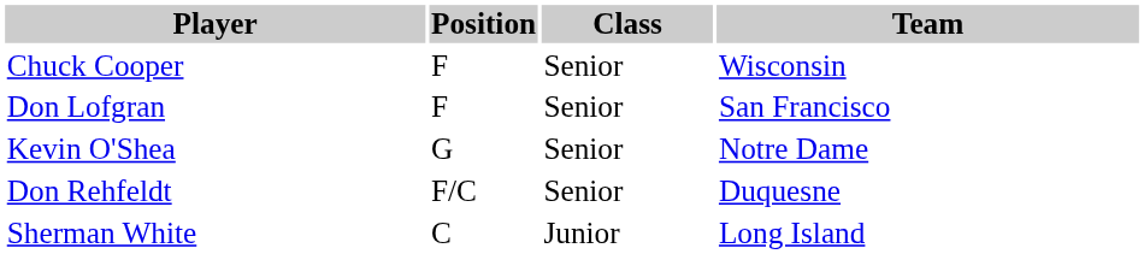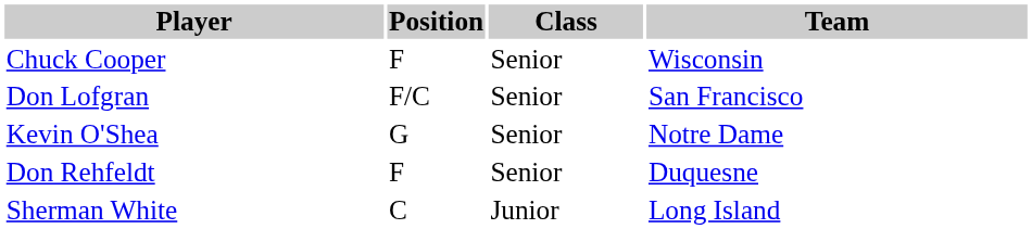Don Lofgran | Position: F -> F/C
Don Rehfeldt | Position: F/C -> F
